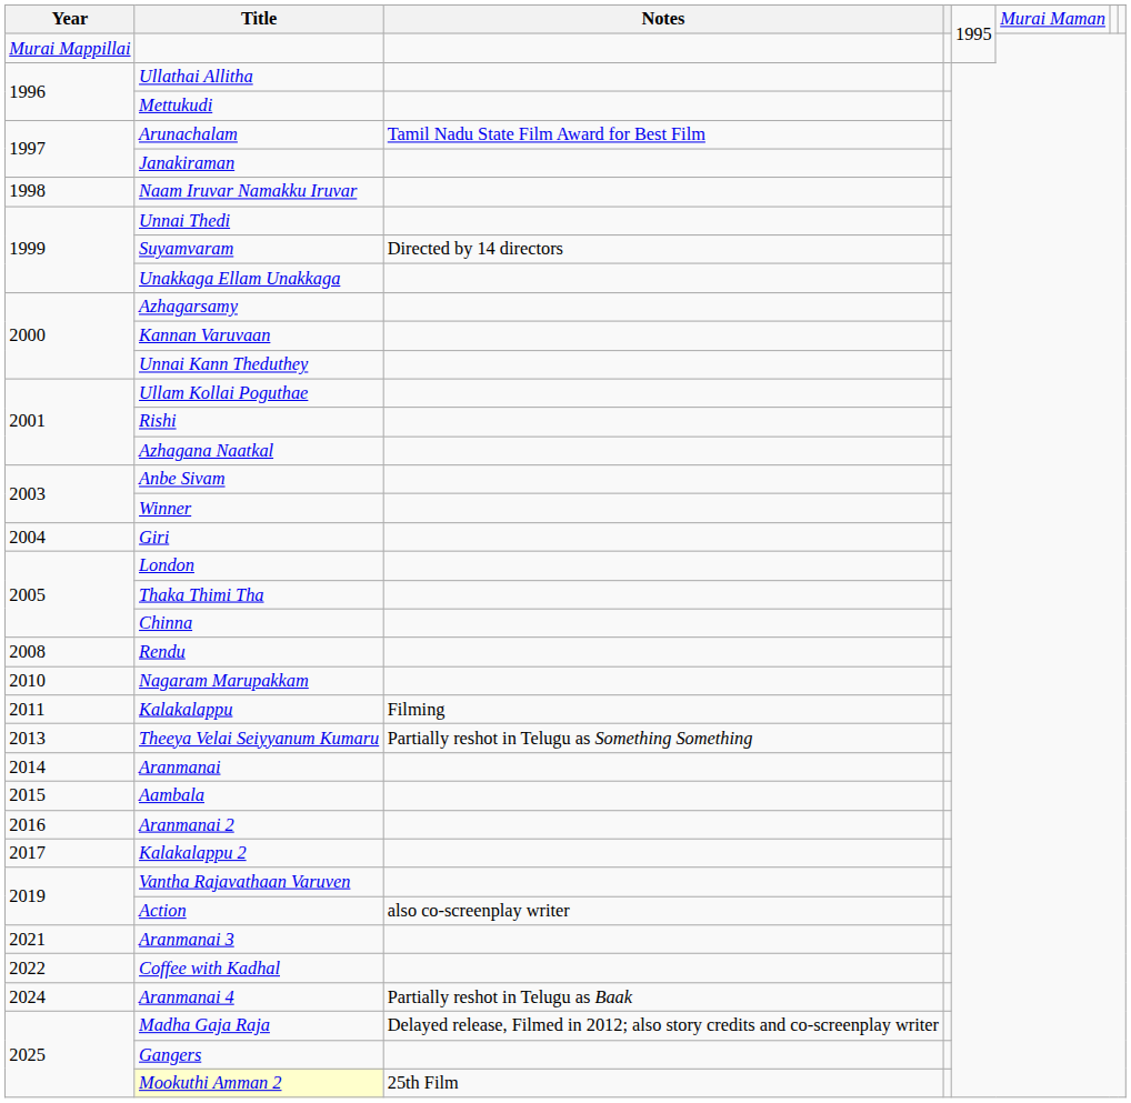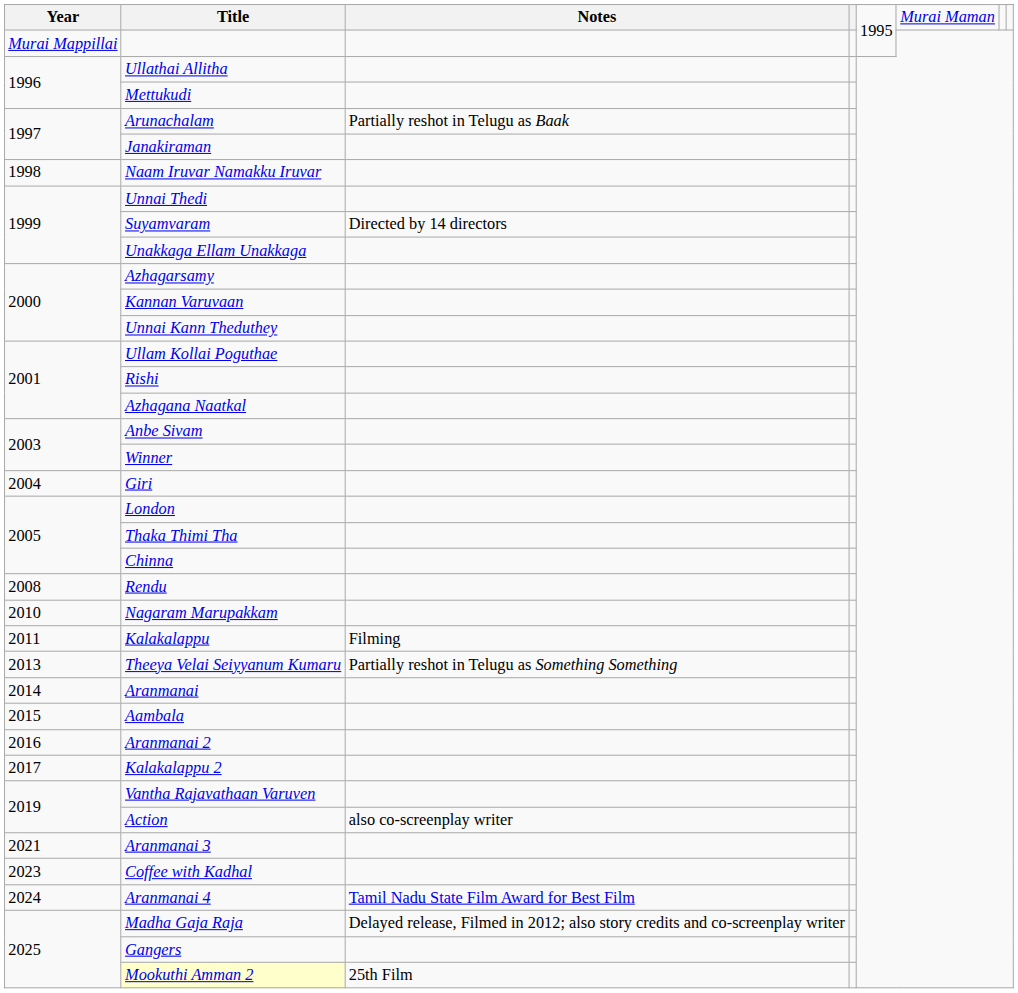Arunachalam | Notes: Tamil Nadu State Film Award for Best Film -> Partially reshot in Telugu as Baak
Coffee with Kadhal | Year: 2022 -> 2023
Aranmanai 4 | Notes: Partially reshot in Telugu as Baak -> Tamil Nadu State Film Award for Best Film
